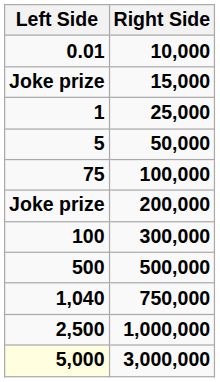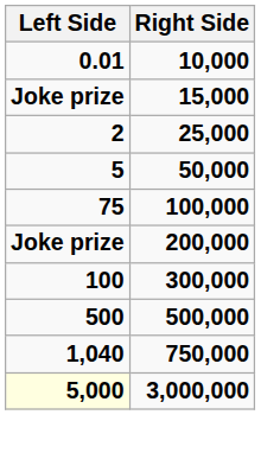25,000 | Left Side: 1 -> 2
- row: 2,500 | 1,000,000
